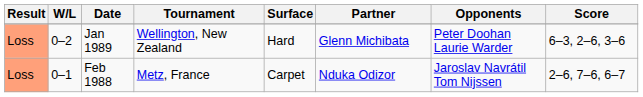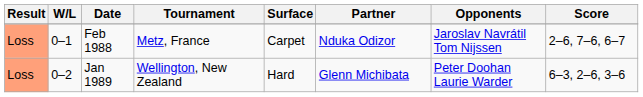rows swapped: Feb 1988 <-> Jan 1989
